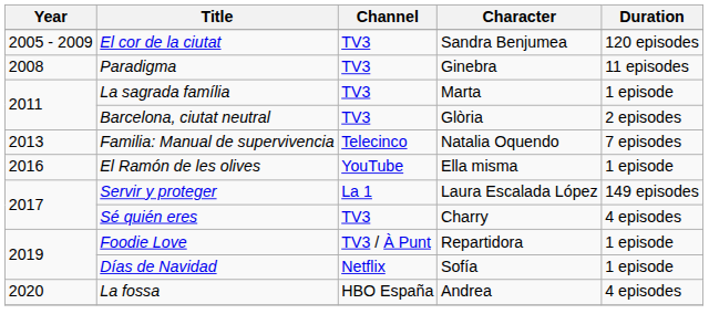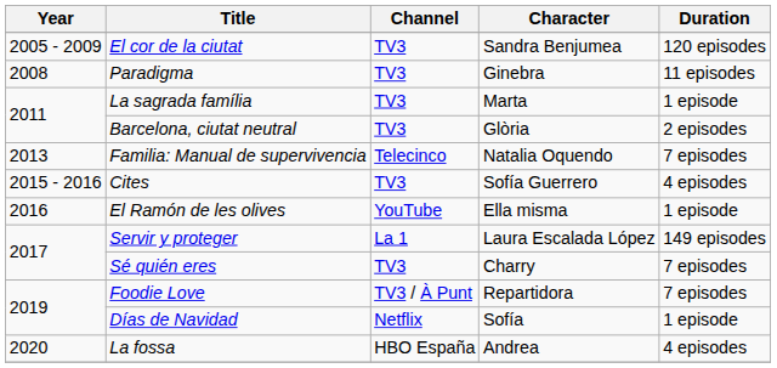+ row: 2015 - 2016 | Cites | TV3 | Sofía Guerrero | 4 episodes
Sé quién eres | Duration: 4 episodes -> 7 episodes
Foodie Love | Duration: 1 episode -> 7 episodes
